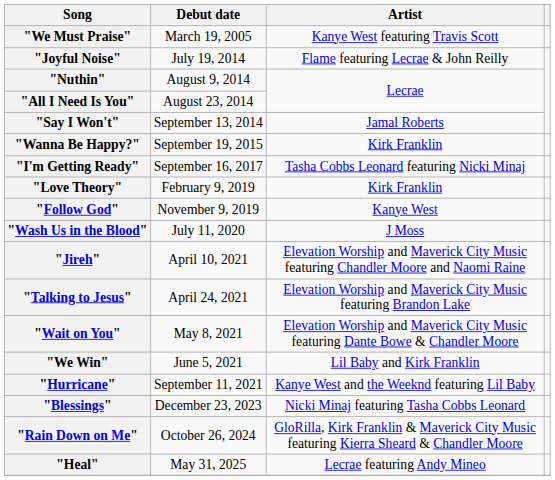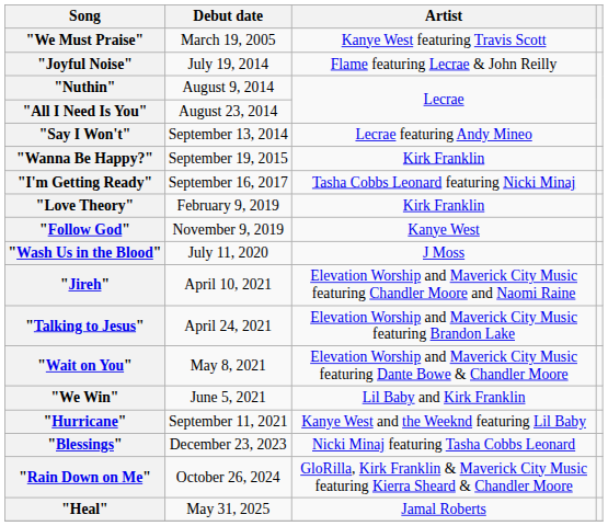"Say I Won't" | Artist: Jamal Roberts -> Lecrae featuring Andy Mineo
"Heal" | Artist: Lecrae featuring Andy Mineo -> Jamal Roberts
